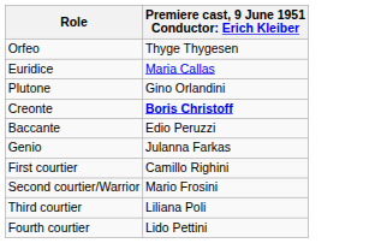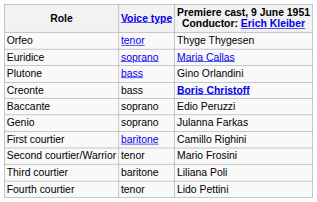+ column: Voice type | tenor | soprano | bass | bass | soprano | soprano | baritone | tenor | baritone | tenor
